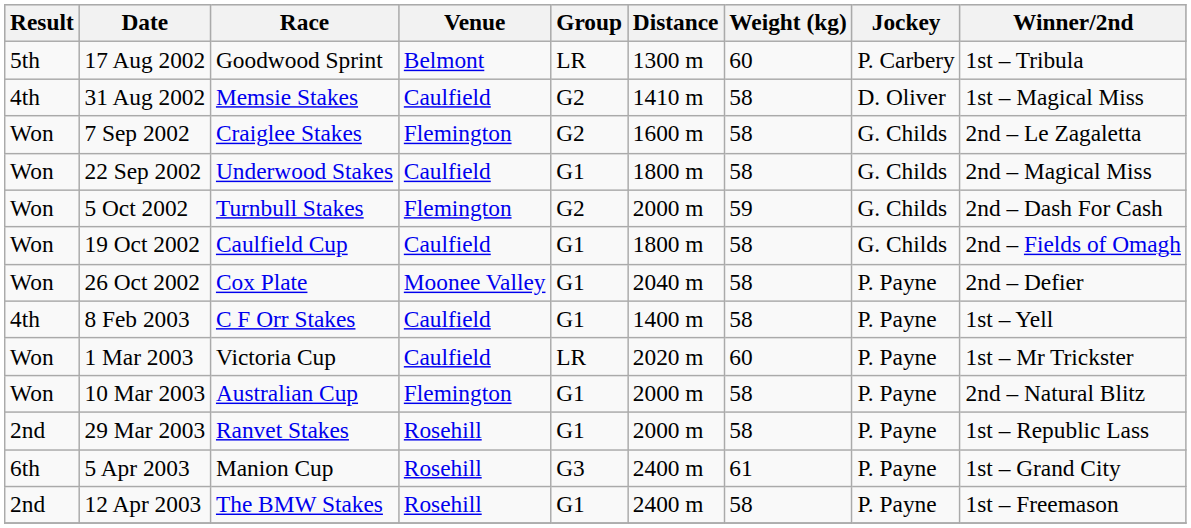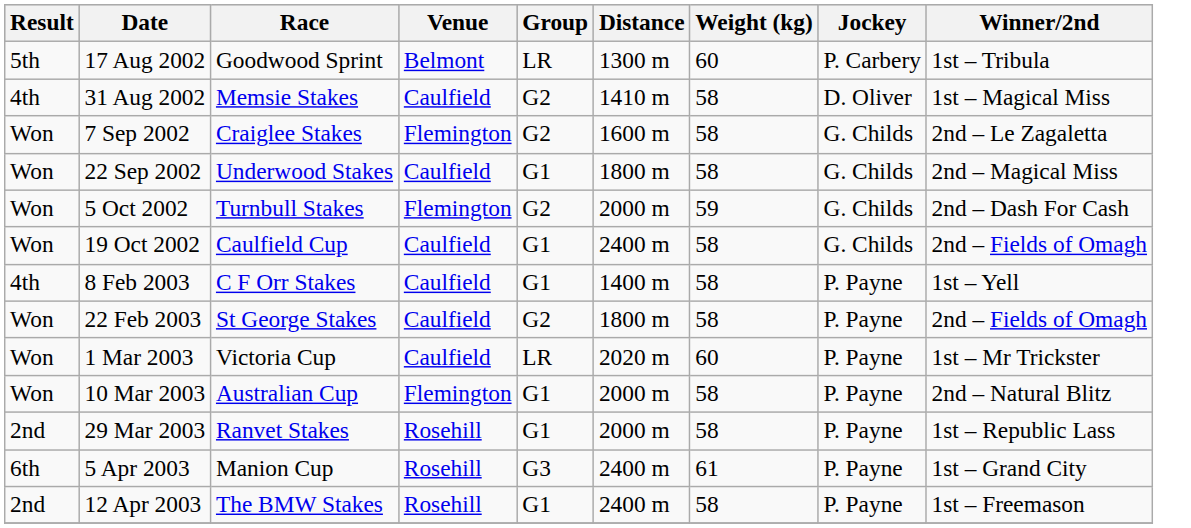19 Oct 2002 | Distance: 1800 m -> 2400 m
- row: Won | 26 Oct 2002 | Cox Plate | Moonee Valley | G1 | 2040 m | 58 | P. Payne | 2nd – Defier
+ row: Won | 22 Feb 2003 | St George Stakes | Caulfield | G2 | 1800 m | 58 | P. Payne | 2nd – Fields of Omagh
